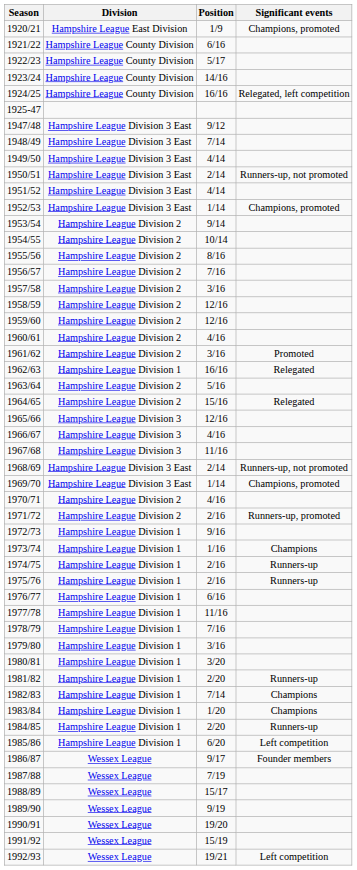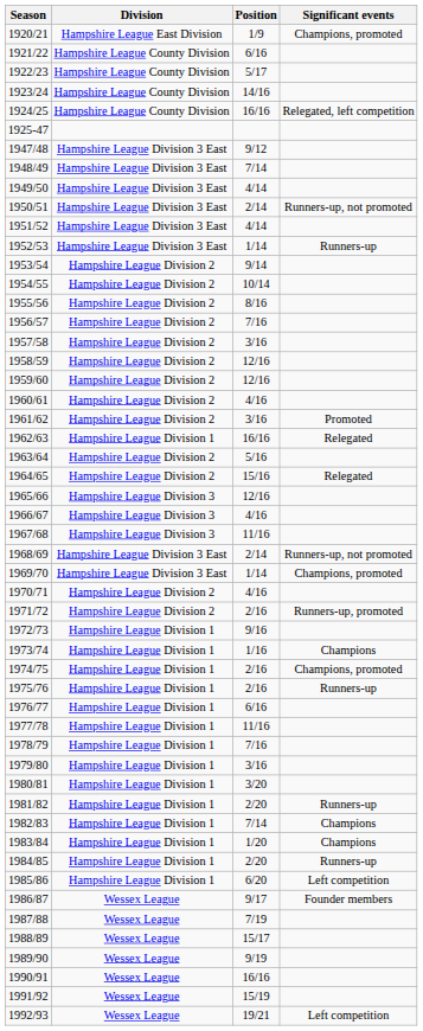1952/53 | Significant events: Champions, promoted -> Runners-up
1974/75 | Significant events: Runners-up -> Champions, promoted
1990/91 | Position: 19/20 -> 16/16
